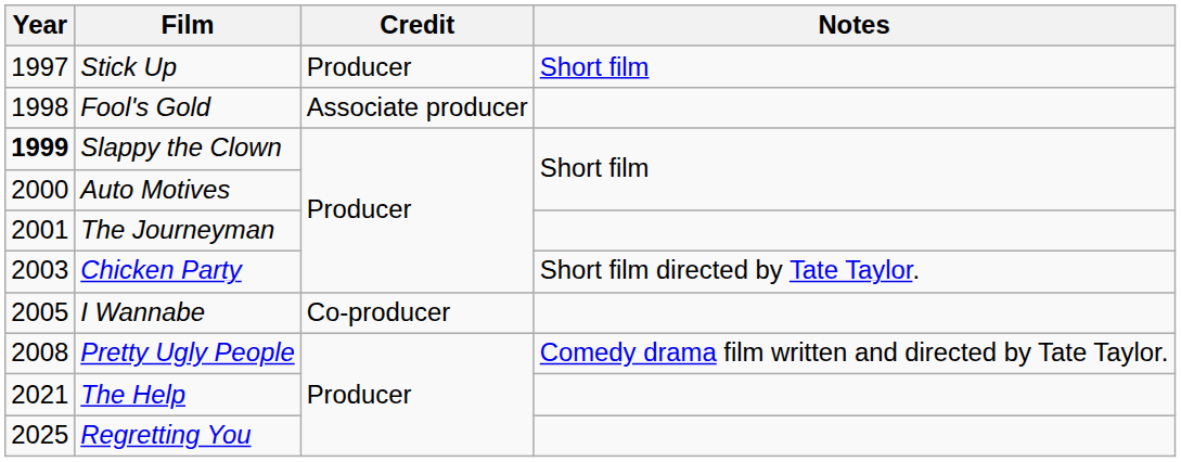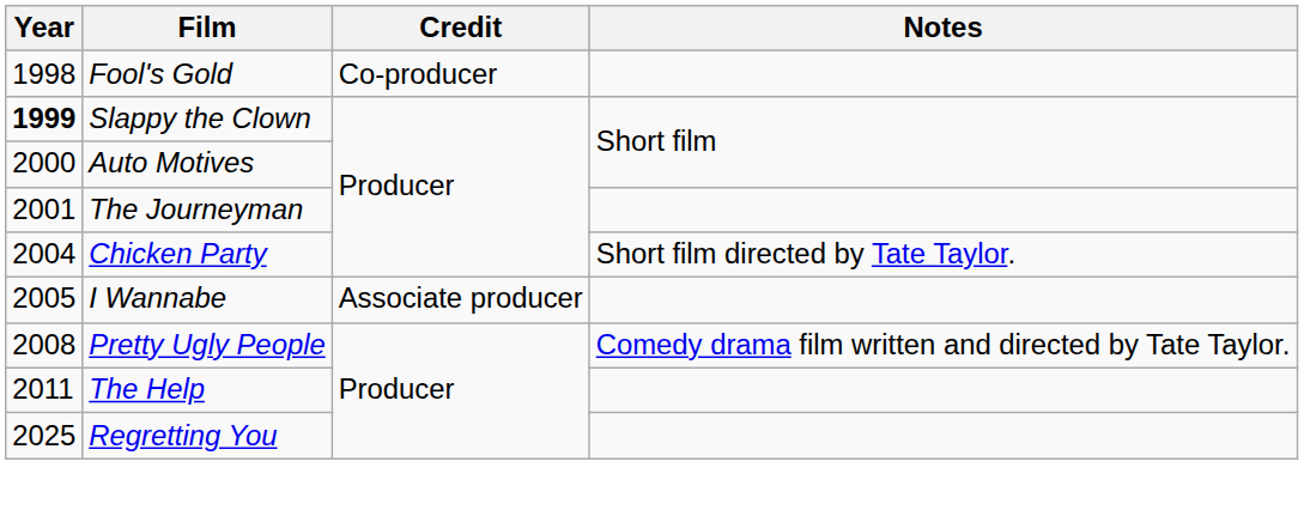- row: 1997 | Stick Up | Producer | Short film
Fool's Gold | Credit: Associate producer -> Co-producer
Chicken Party | Year: 2003 -> 2004
I Wannabe | Credit: Co-producer -> Associate producer
The Help | Year: 2021 -> 2011
